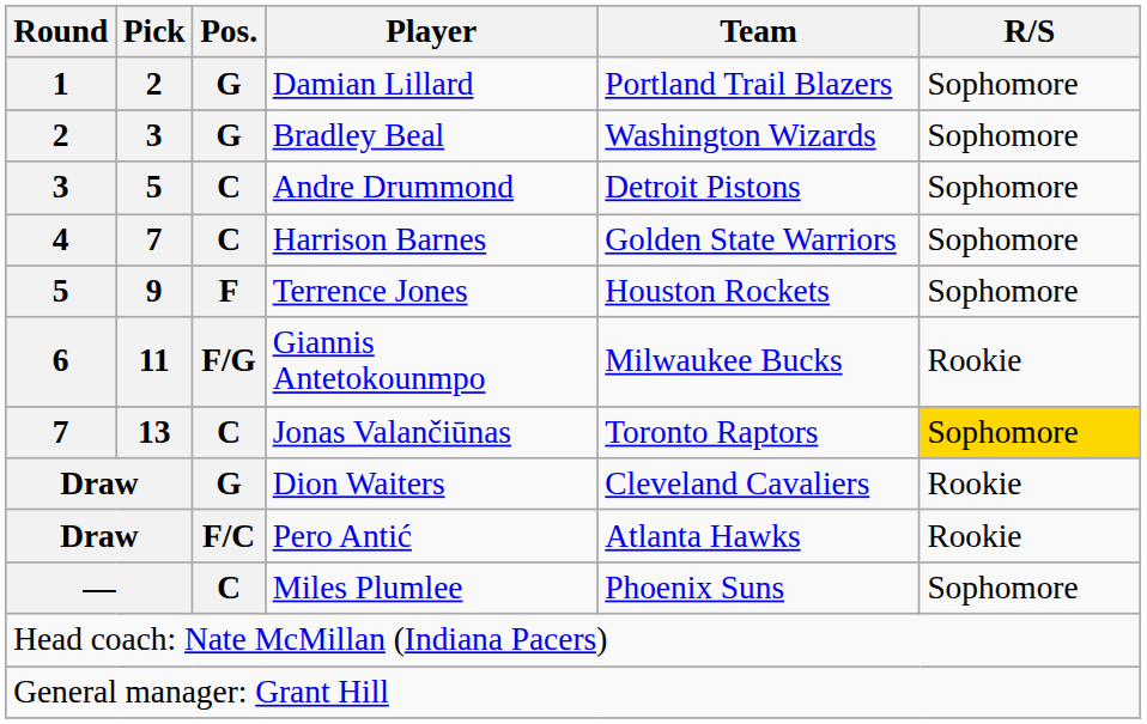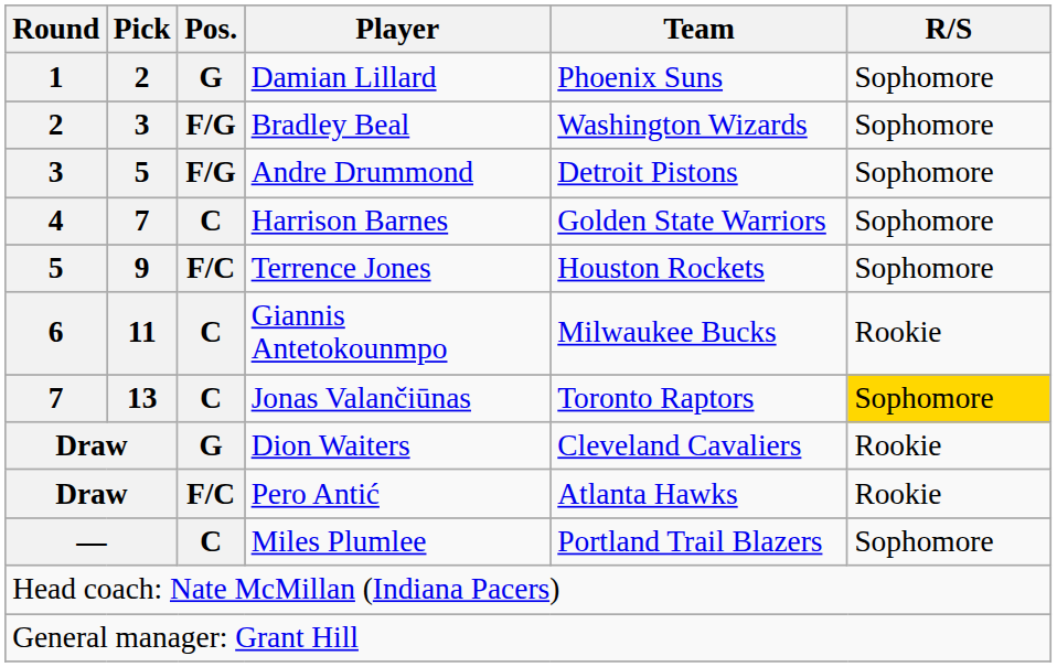Damian Lillard | Team: Portland Trail Blazers -> Phoenix Suns
Bradley Beal | Pos.: G -> F/G
Andre Drummond | Pos.: C -> F/G
Terrence Jones | Pos.: F -> F/C
Giannis Antetokounmpo | Pos.: F/G -> C
Miles Plumlee | Team: Phoenix Suns -> Portland Trail Blazers
